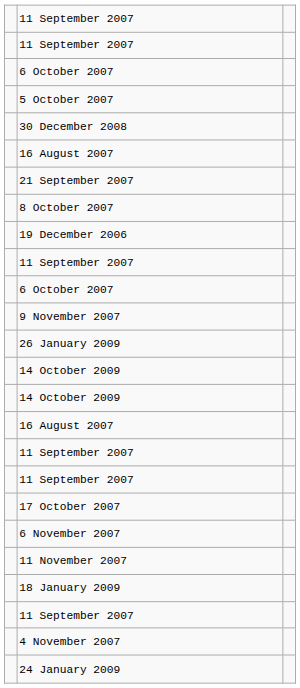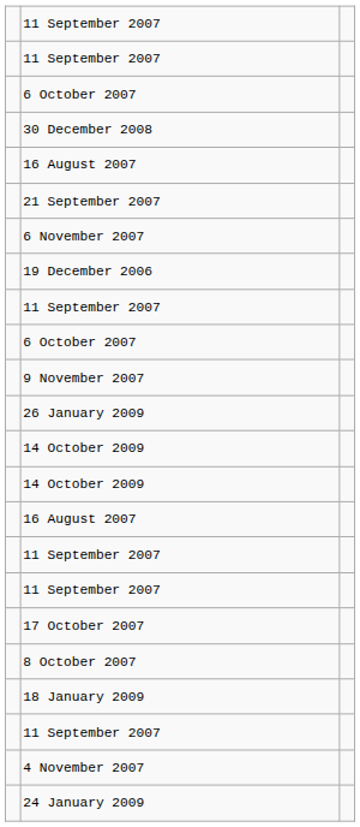- row: 5 October 2007
rows swapped: 8 October 2007 <-> 6 November 2007
- row: 11 November 2007
